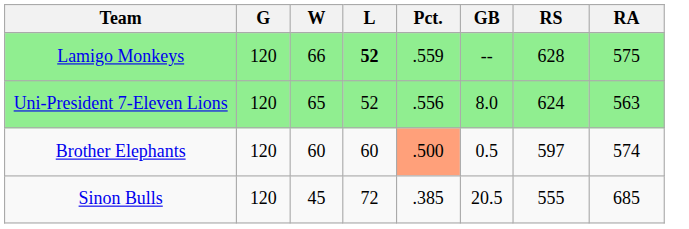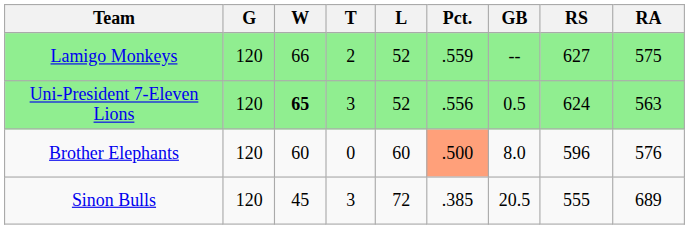+ column: T | 2 | 3 | 0 | 3
Lamigo Monkeys | L: bold -> normal
Lamigo Monkeys | RS: 628 -> 627
Uni-President 7-Eleven Lions | W: normal -> bold
Uni-President 7-Eleven Lions | GB: 8.0 -> 0.5
Brother Elephants | GB: 0.5 -> 8.0
Brother Elephants | RS: 597 -> 596
Brother Elephants | RA: 574 -> 576
Sinon Bulls | RA: 685 -> 689
